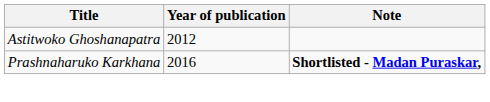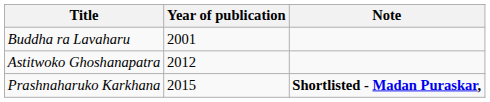+ row: Buddha ra Lavaharu | 2001
Prashnaharuko Karkhana | Year of publication: 2016 -> 2015
